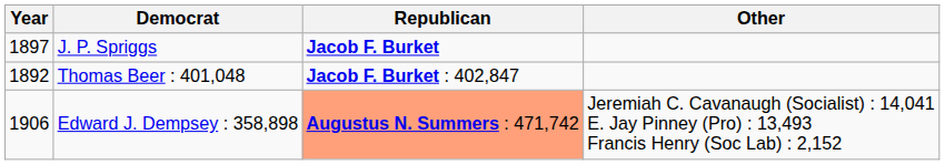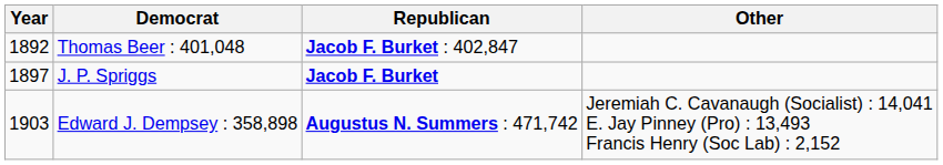rows swapped: Thomas Beer : 401,048 <-> J. P. Spriggs
Edward J. Dempsey : 358,898 | Year: 1906 -> 1903
Edward J. Dempsey : 358,898 | Republican: lightsalmon background -> no background
